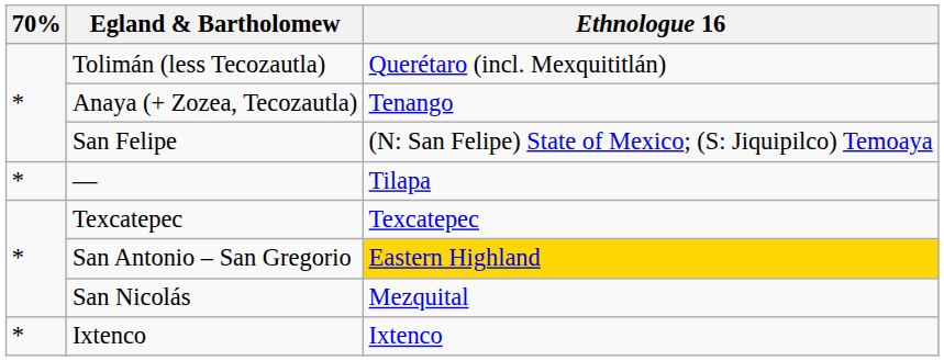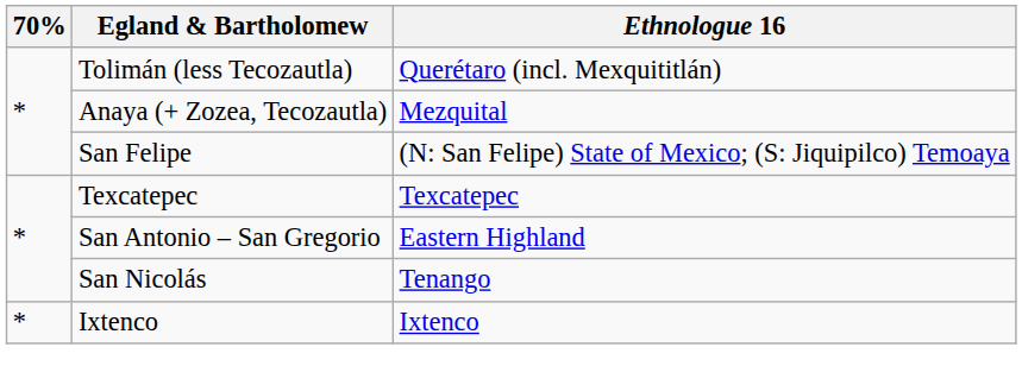Anaya (+ Zozea, Tecozautla) | Ethnologue 16: Tenango -> Mezquital
- row: * | — | Tilapa
San Antonio – San Gregorio | Ethnologue 16: gold background -> no background
San Nicolás | Ethnologue 16: Mezquital -> Tenango
